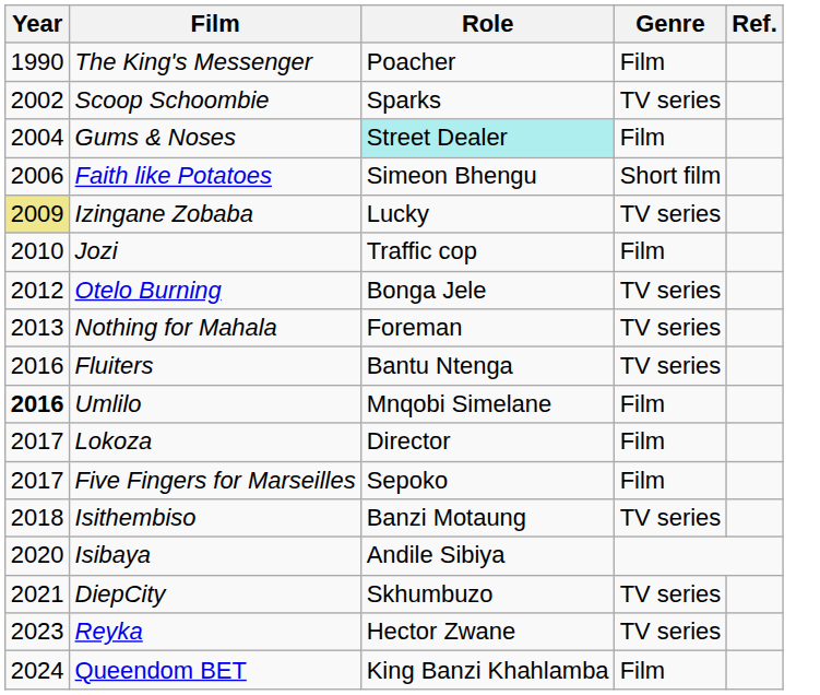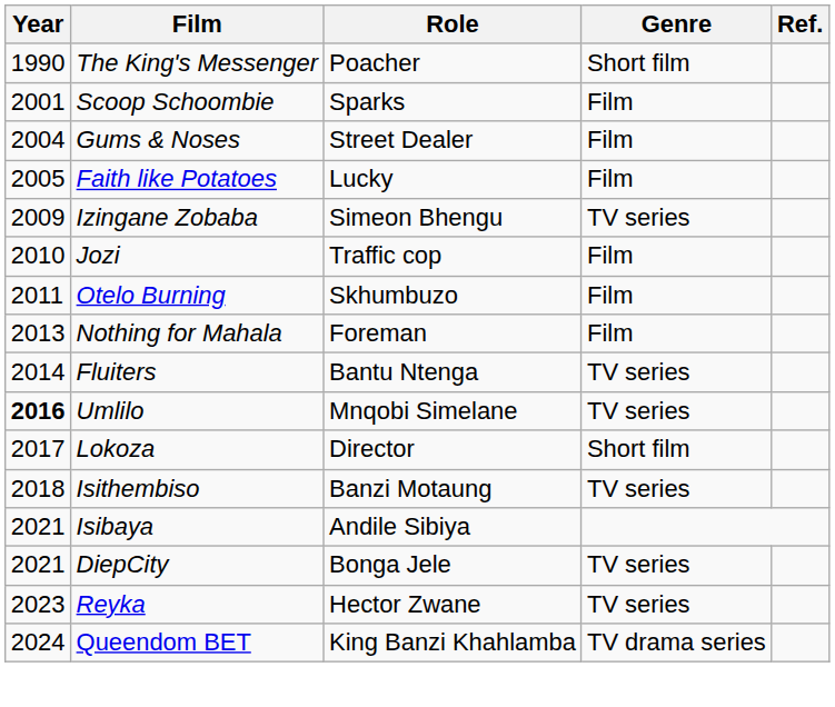The King's Messenger | Genre: Film -> Short film
Scoop Schoombie | Year: 2002 -> 2001
Scoop Schoombie | Genre: TV series -> Film
Gums & Noses | Role: paleturquoise background -> no background
Faith like Potatoes | Year: 2006 -> 2005
Faith like Potatoes | Role: Simeon Bhengu -> Lucky
Faith like Potatoes | Genre: Short film -> Film
Izingane Zobaba | Year: khaki background -> no background
Izingane Zobaba | Role: Lucky -> Simeon Bhengu
Otelo Burning | Year: 2012 -> 2011
Otelo Burning | Role: Bonga Jele -> Skhumbuzo
Otelo Burning | Genre: TV series -> Film
Nothing for Mahala | Genre: TV series -> Film
Fluiters | Year: 2016 -> 2014
Umlilo | Genre: Film -> TV series
Lokoza | Genre: Film -> Short film
- row: 2017 | Five Fingers for Marseilles | Sepoko | Film
Isibaya | Year: 2020 -> 2021
DiepCity | Role: Skhumbuzo -> Bonga Jele
Queendom BET | Genre: Film -> TV drama series
